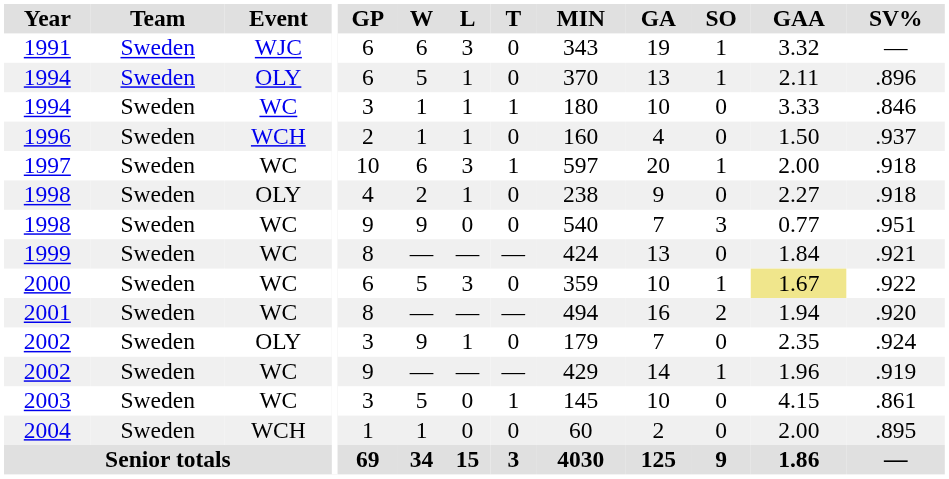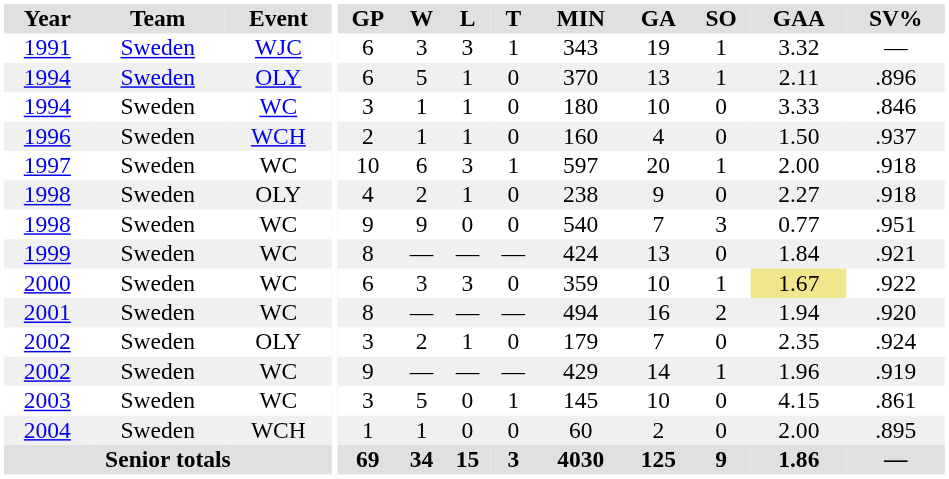1991 | W: 6 -> 3
1991 | T: 0 -> 1
1994 / WC | T: 1 -> 0
2000 | W: 5 -> 3
2002 / OLY | W: 9 -> 2
